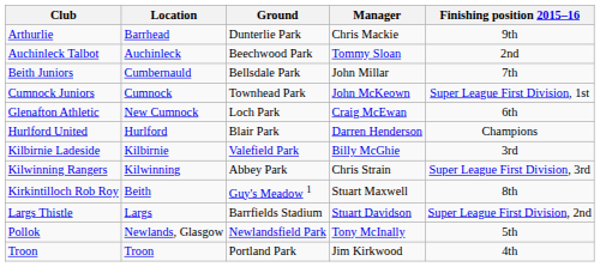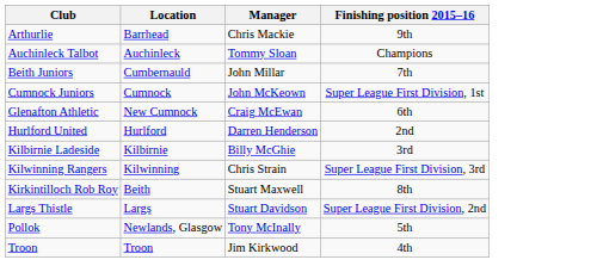- column: Ground | Dunterlie Park | Beechwood Park | Bellsdale Park | Townhead Park | Loch Park | Blair Park | Valefield Park | Abbey Park | Guy's Meadow 1 | Barrfields Stadium | Newlandsfield Park | Portland Park
Auchinleck Talbot | Finishing position 2015–16: 2nd -> Champions
Hurlford United | Finishing position 2015–16: Champions -> 2nd
